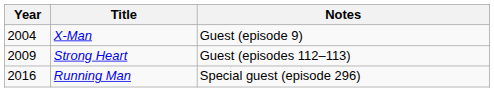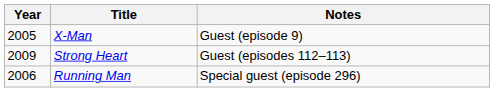X-Man | Year: 2004 -> 2005
Running Man | Year: 2016 -> 2006
